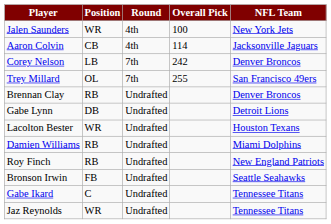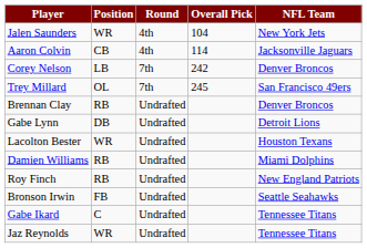Jalen Saunders | Overall Pick: 100 -> 104
Trey Millard | Overall Pick: 255 -> 245
